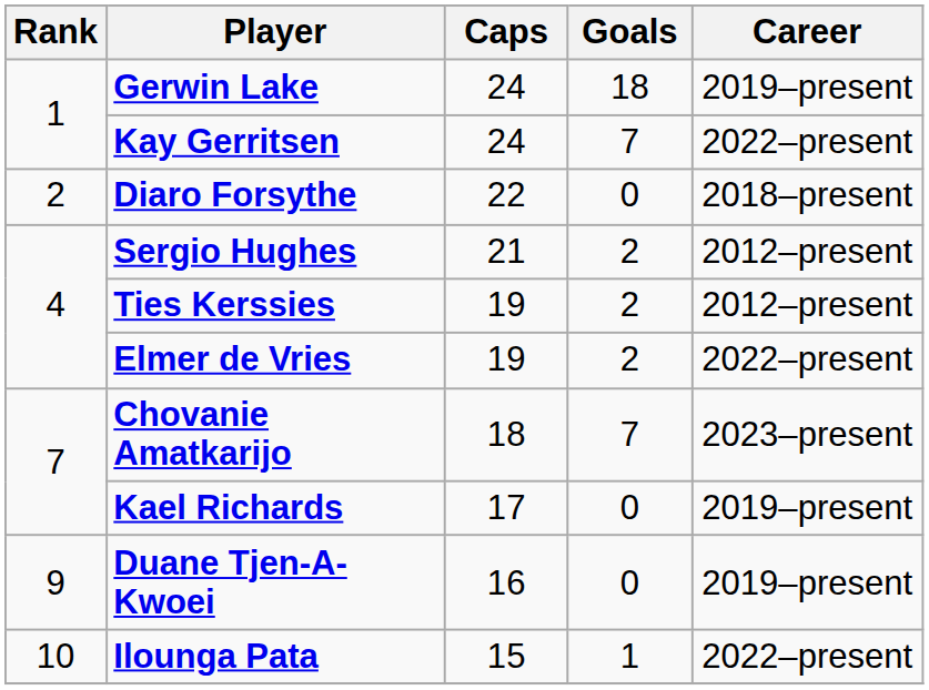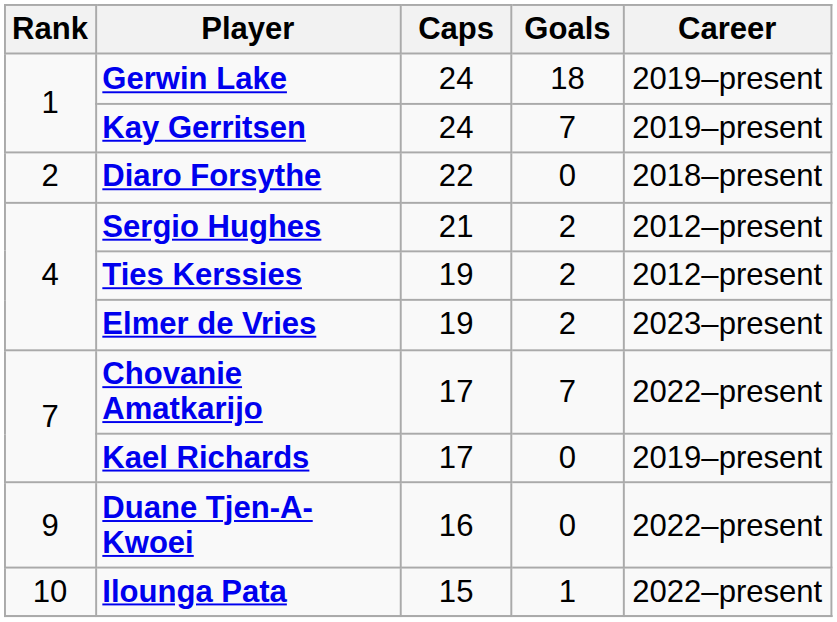Kay Gerritsen | Career: 2022–present -> 2019–present
Elmer de Vries | Career: 2022–present -> 2023–present
Chovanie Amatkarijo | Caps: 18 -> 17
Chovanie Amatkarijo | Career: 2023–present -> 2022–present
Duane Tjen-A-Kwoei | Career: 2019–present -> 2022–present
